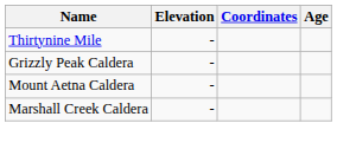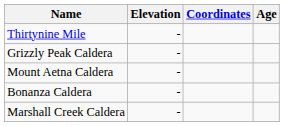+ row: Bonanza Caldera | -
